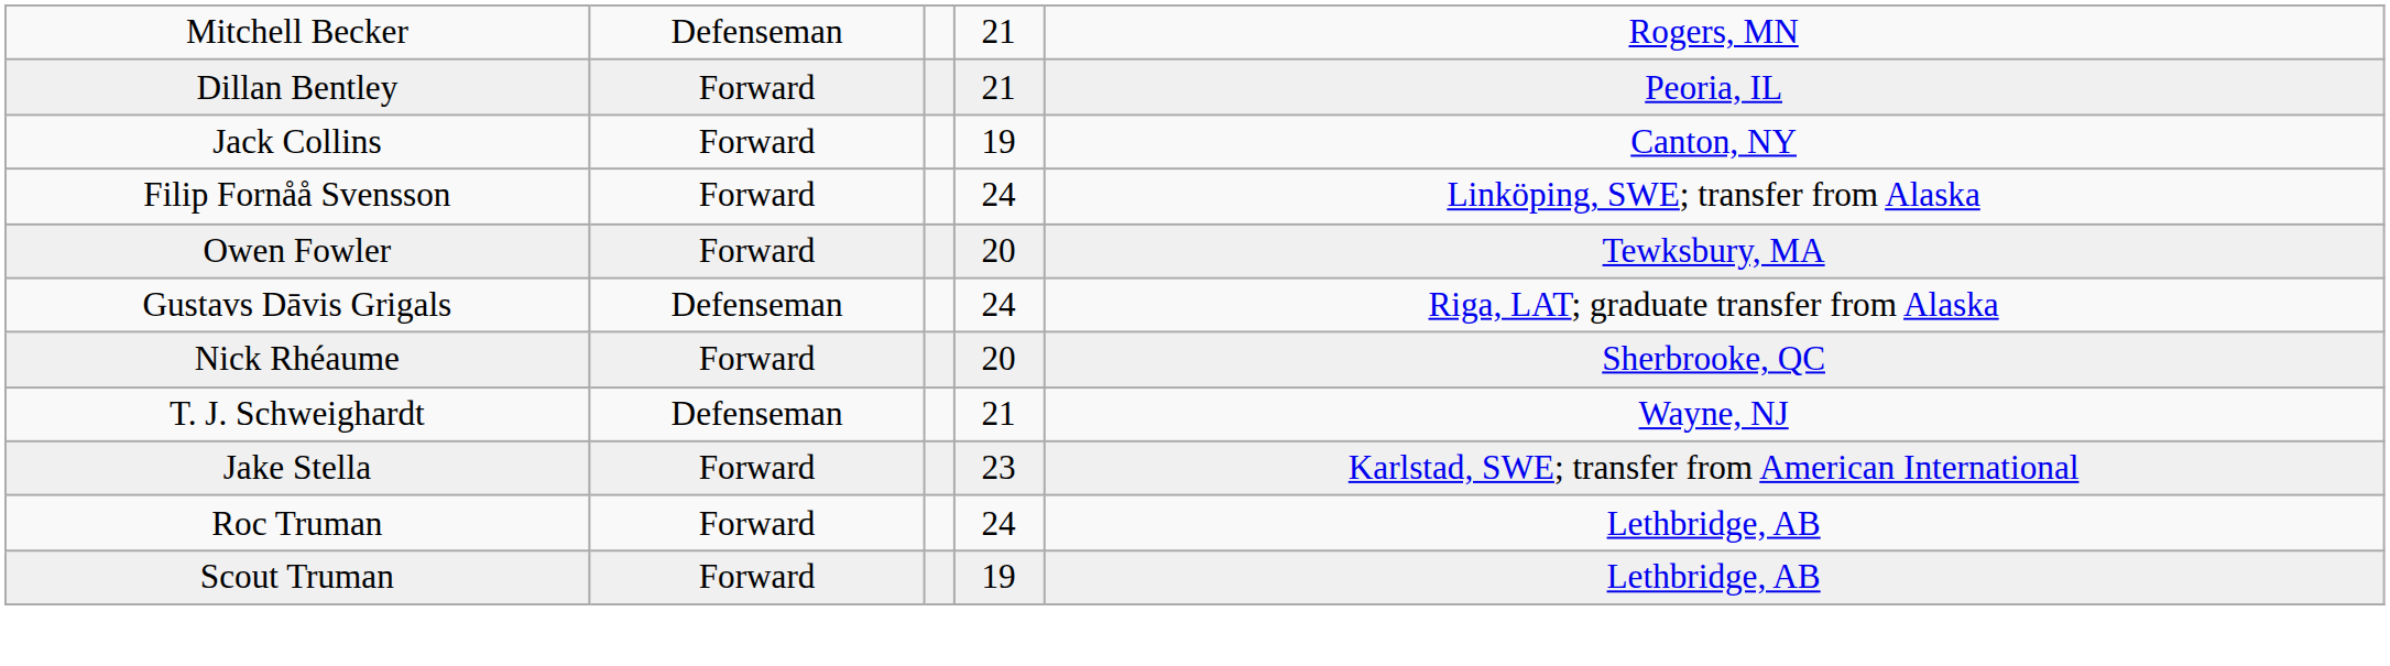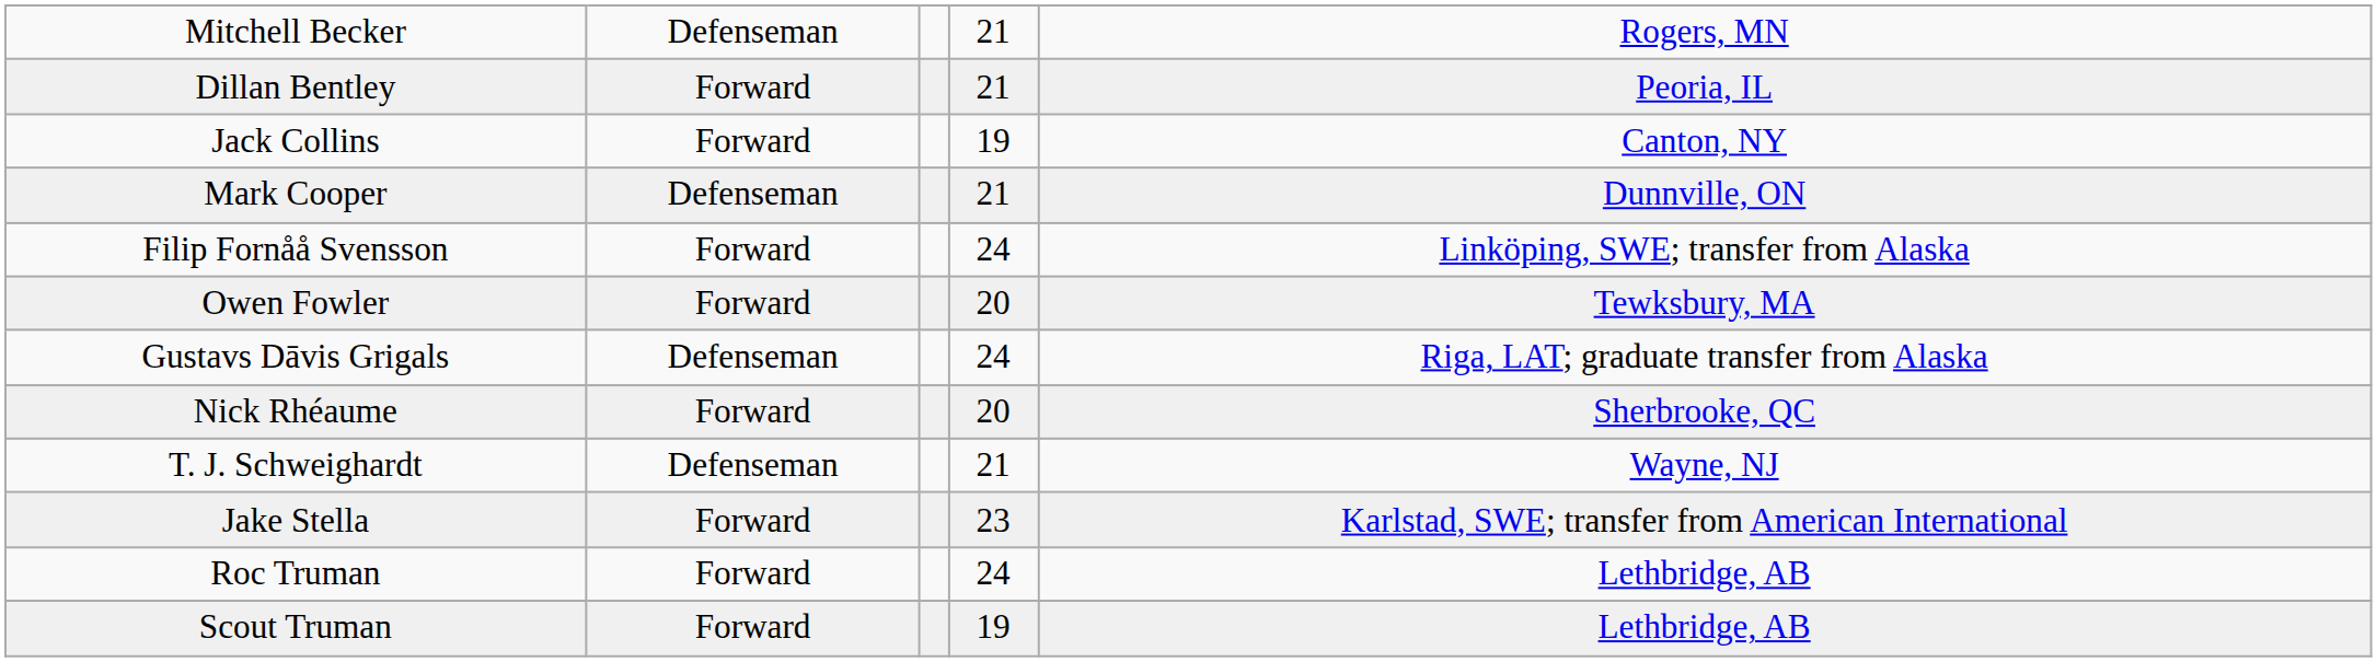+ row: Mark Cooper | Defenseman | 21 | Dunnville, ON
